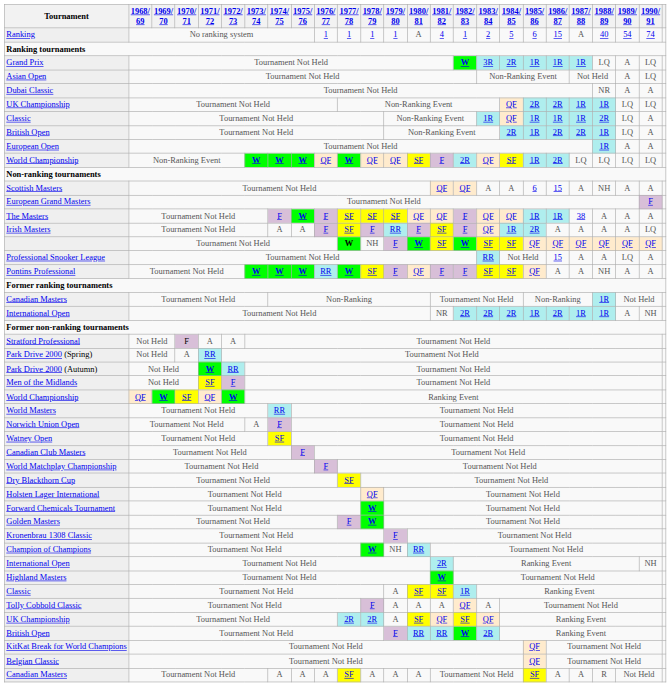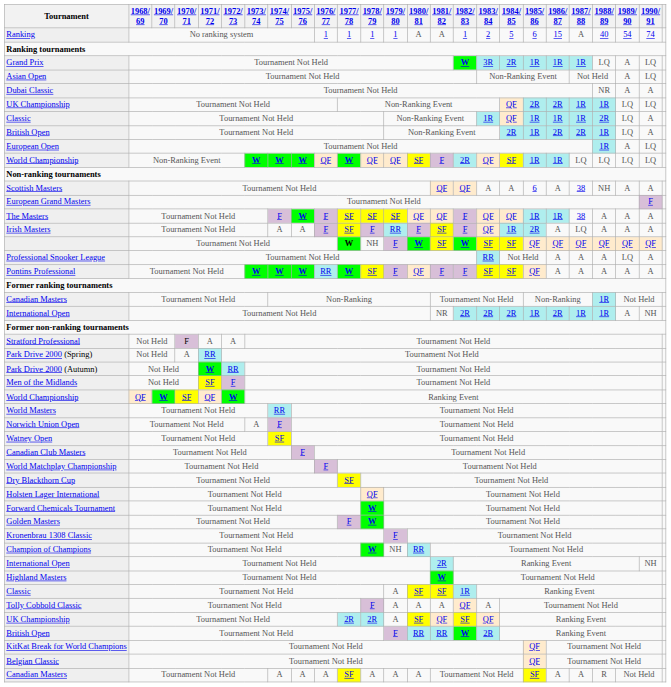Ranking | 1981/ 82: 4 -> A
European Open | 1990/ 91: A -> LQ
World Championship / Non-Ranking Event | 1986/ 87: 2R -> 1R
Scottish Masters | 1986/ 87: 15 -> A
Scottish Masters | 1987/ 88: A -> 38
Irish Masters | 1987/ 88: A -> LQ
Irish Masters | 1990/ 91: LQ -> A
Professional Snooker League | 1986/ 87: 15 -> A
Pontins Professional | 1988/ 89: NH -> A
